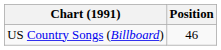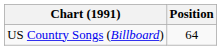US Country Songs (Billboard) | Position: 46 -> 64
